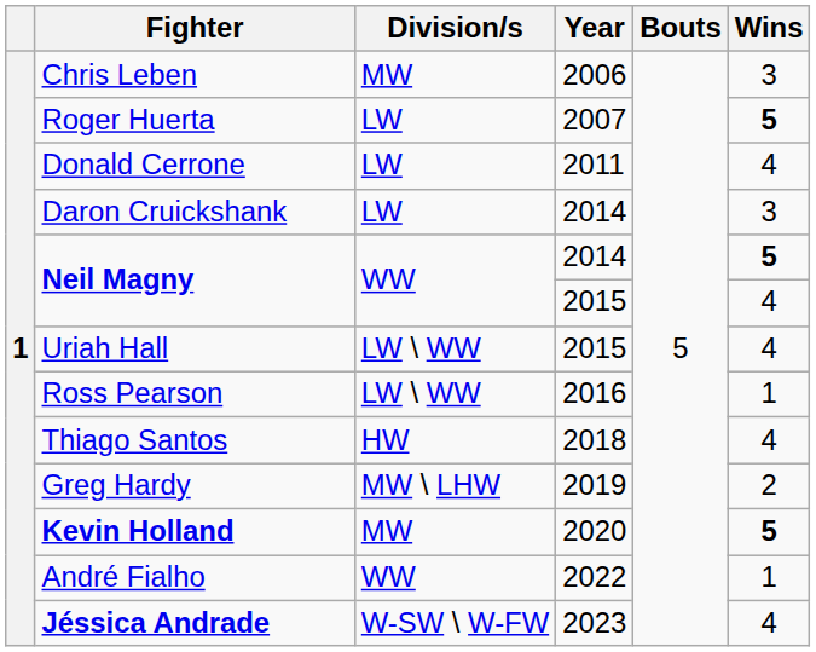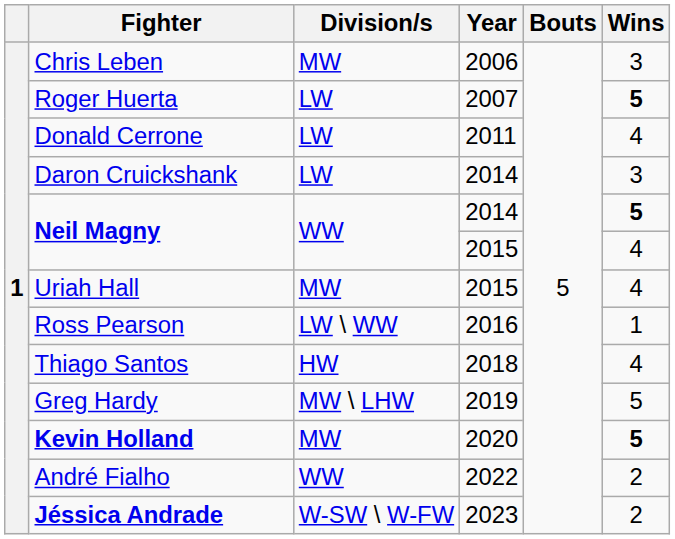Uriah Hall | Division/s: LW \ WW -> MW
Greg Hardy | Wins: 2 -> 5
André Fialho | Wins: 1 -> 2
Jéssica Andrade | Wins: 4 -> 2
